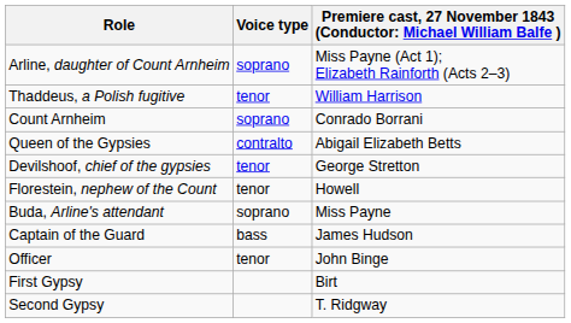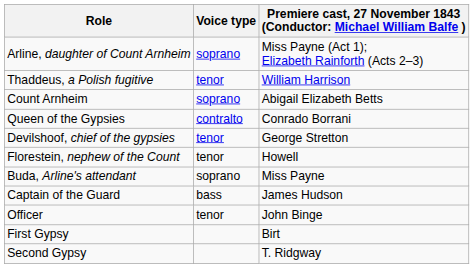Count Arnheim | column 3: Conrado Borrani -> Abigail Elizabeth Betts
Queen of the Gypsies | column 3: Abigail Elizabeth Betts -> Conrado Borrani
